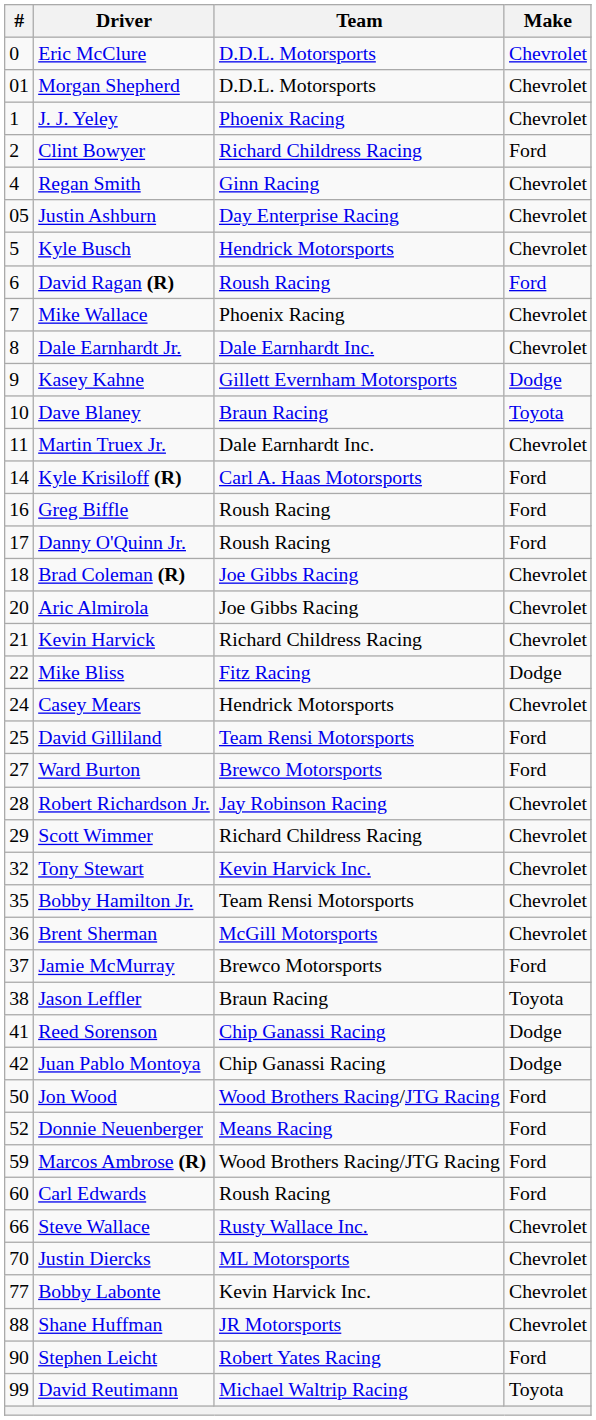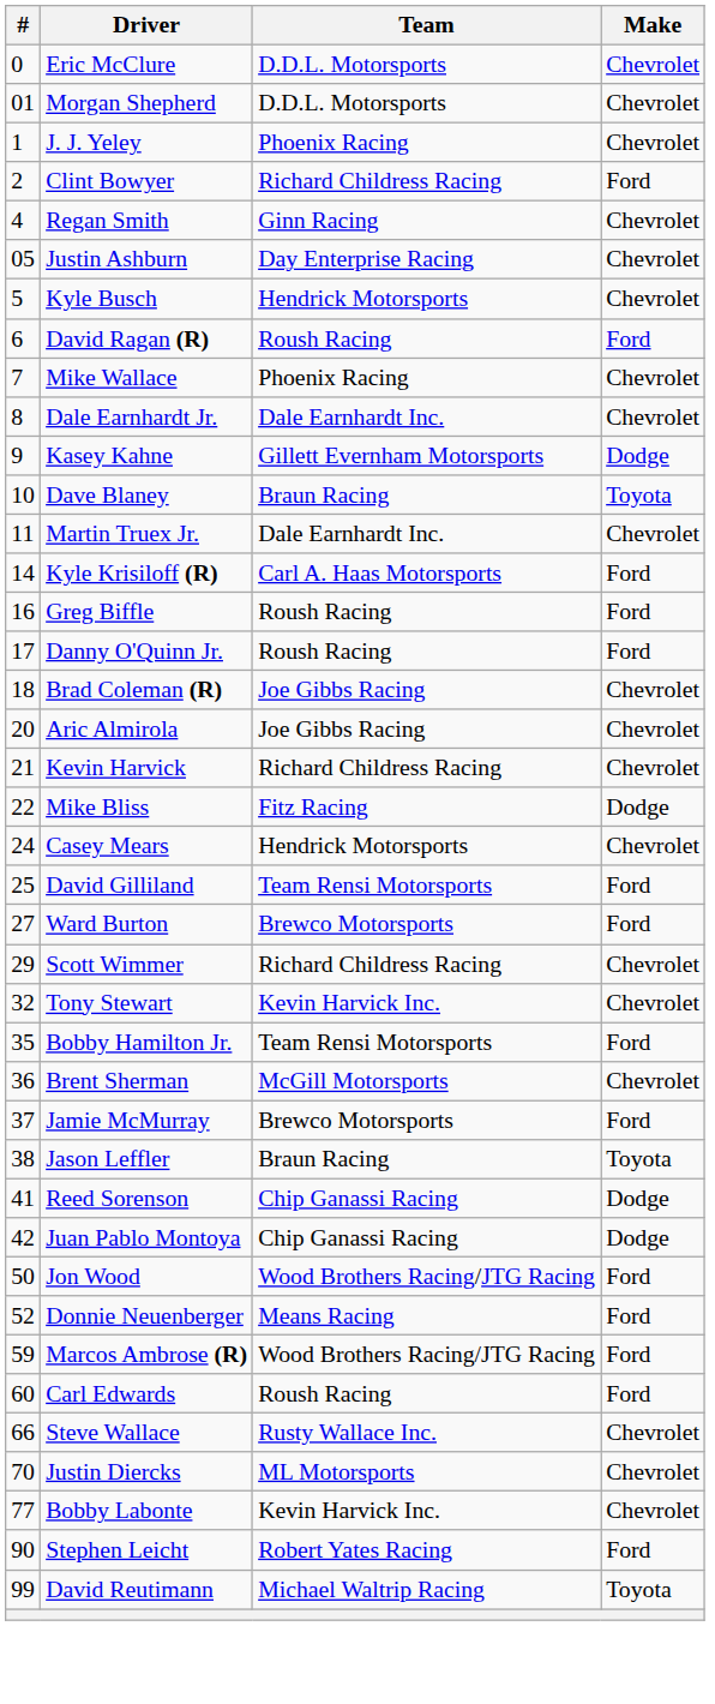- row: 28 | Robert Richardson Jr. | Jay Robinson Racing | Chevrolet
Bobby Hamilton Jr. | Make: Chevrolet -> Ford
- row: 88 | Shane Huffman | JR Motorsports | Chevrolet
